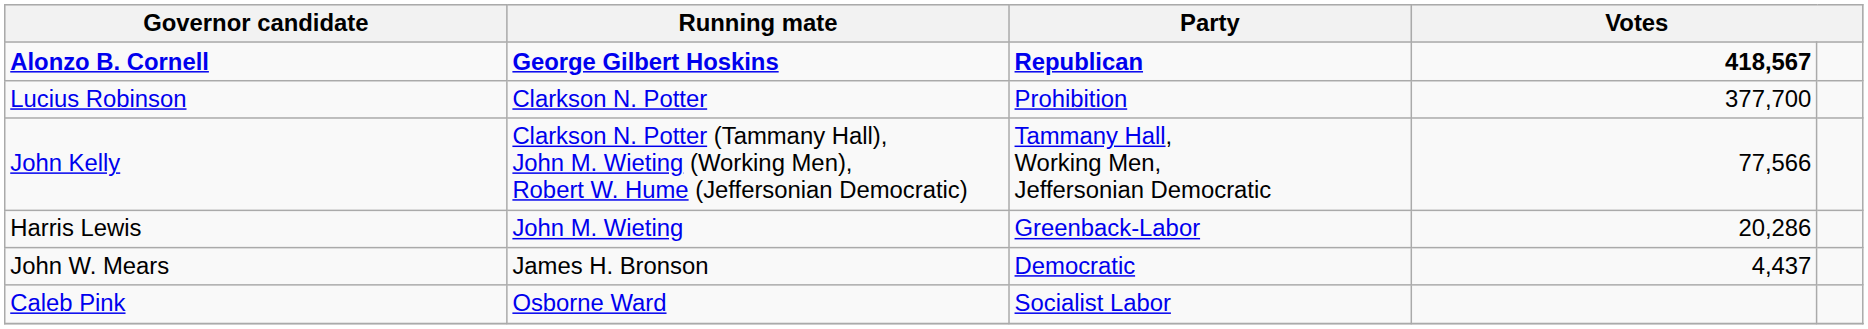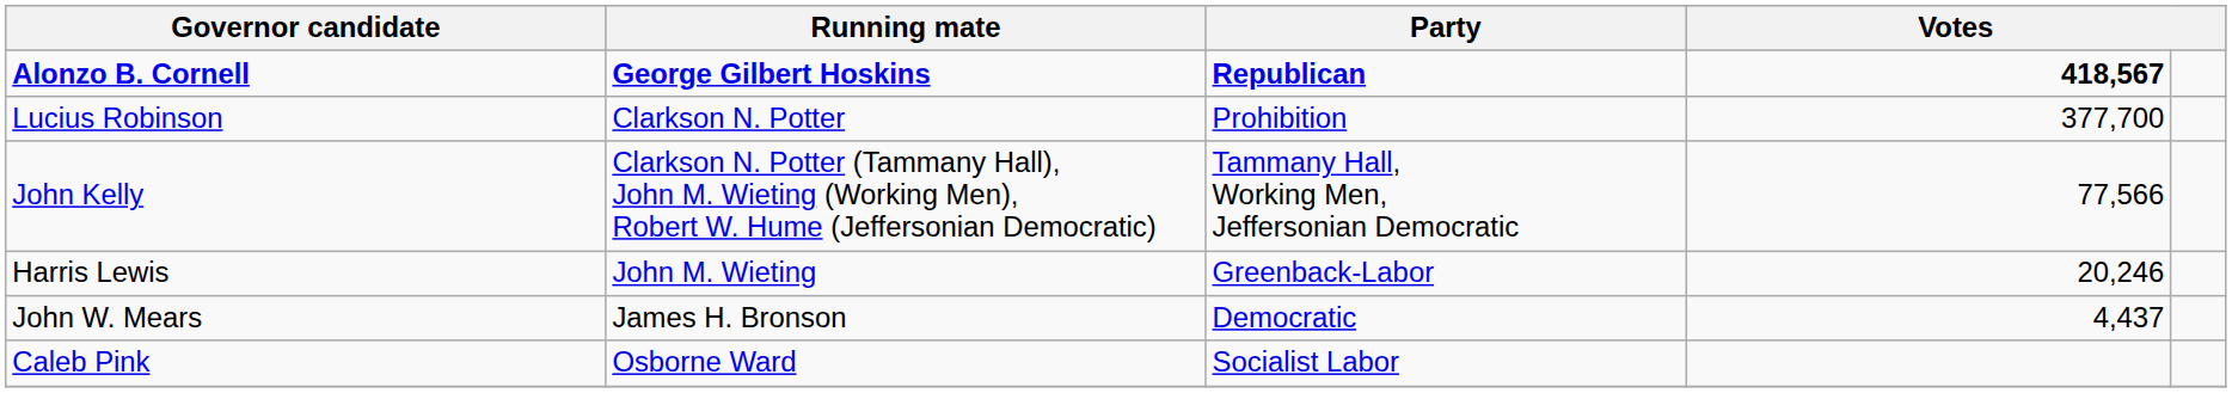Harris Lewis | column 4: 20,286 -> 20,246
